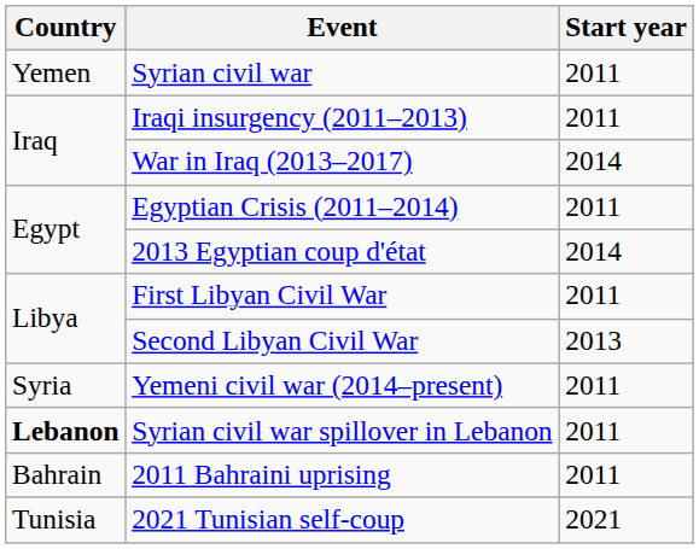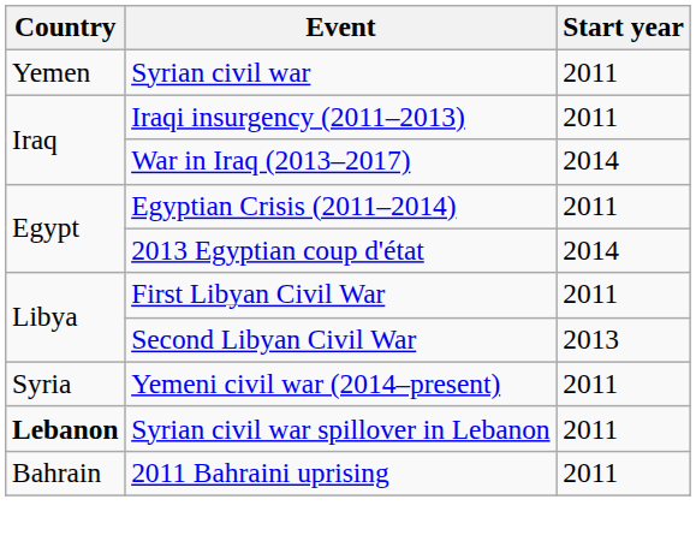- row: Tunisia | 2021 Tunisian self-coup | 2021
